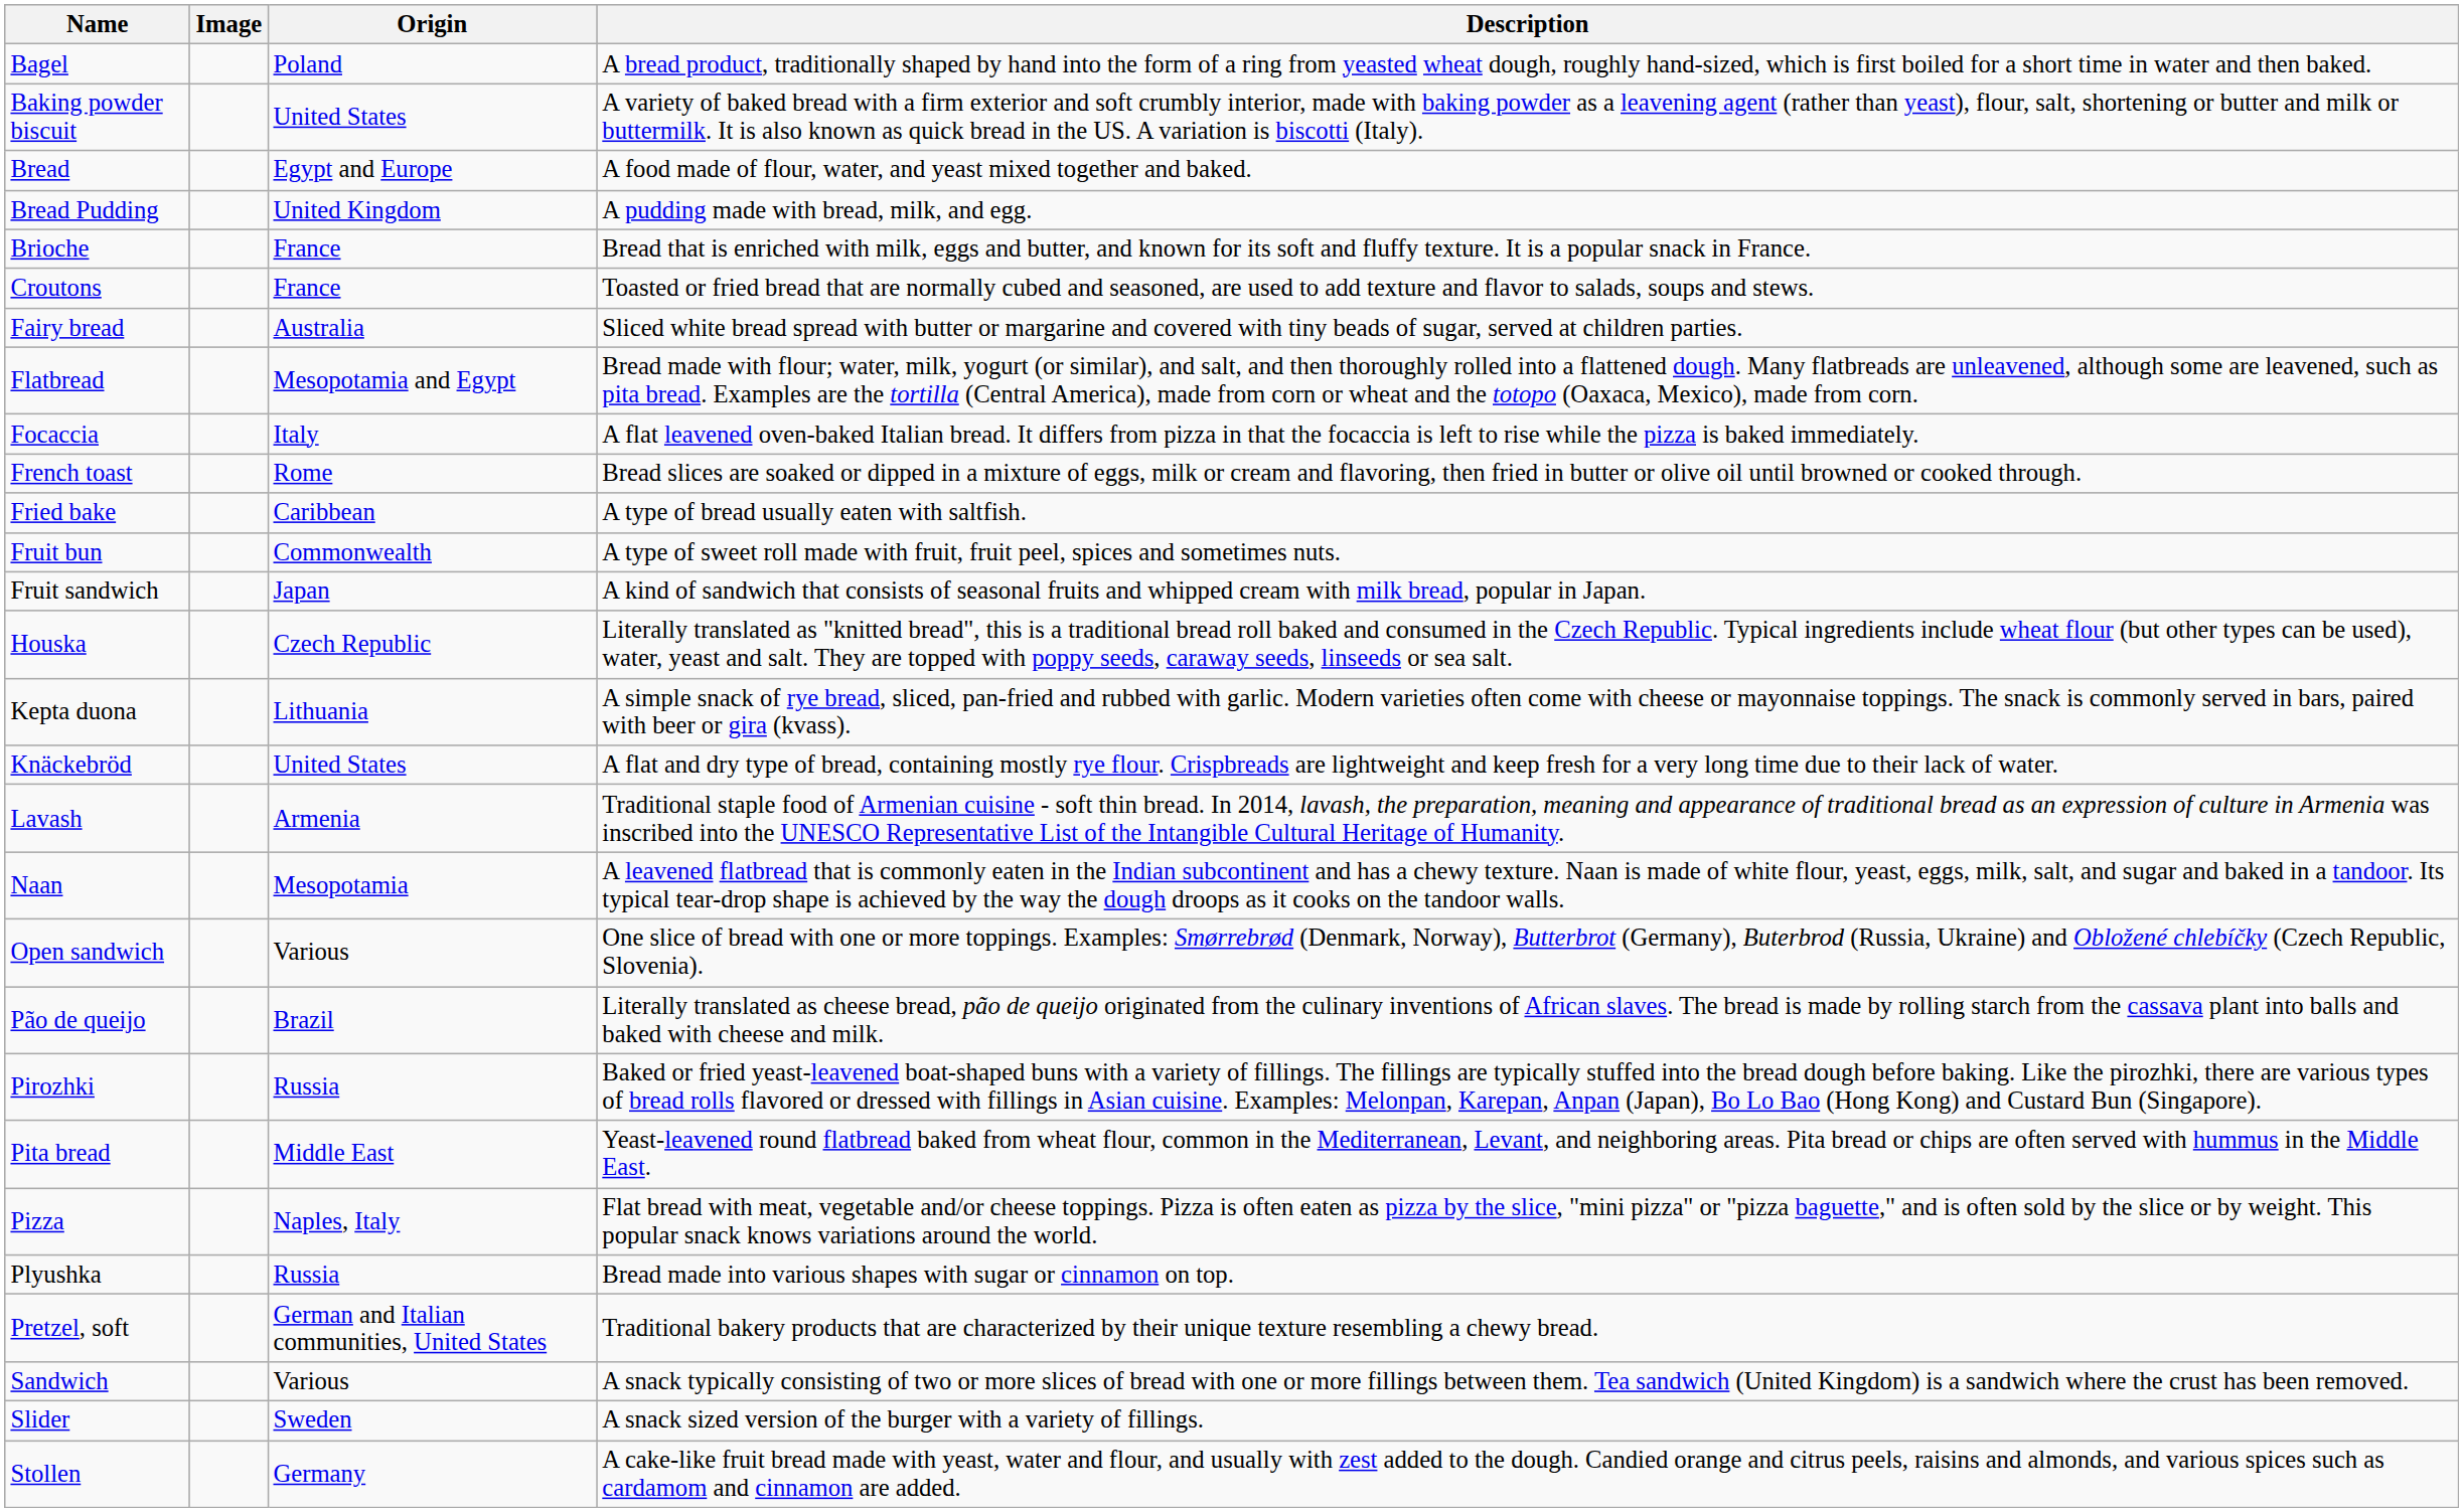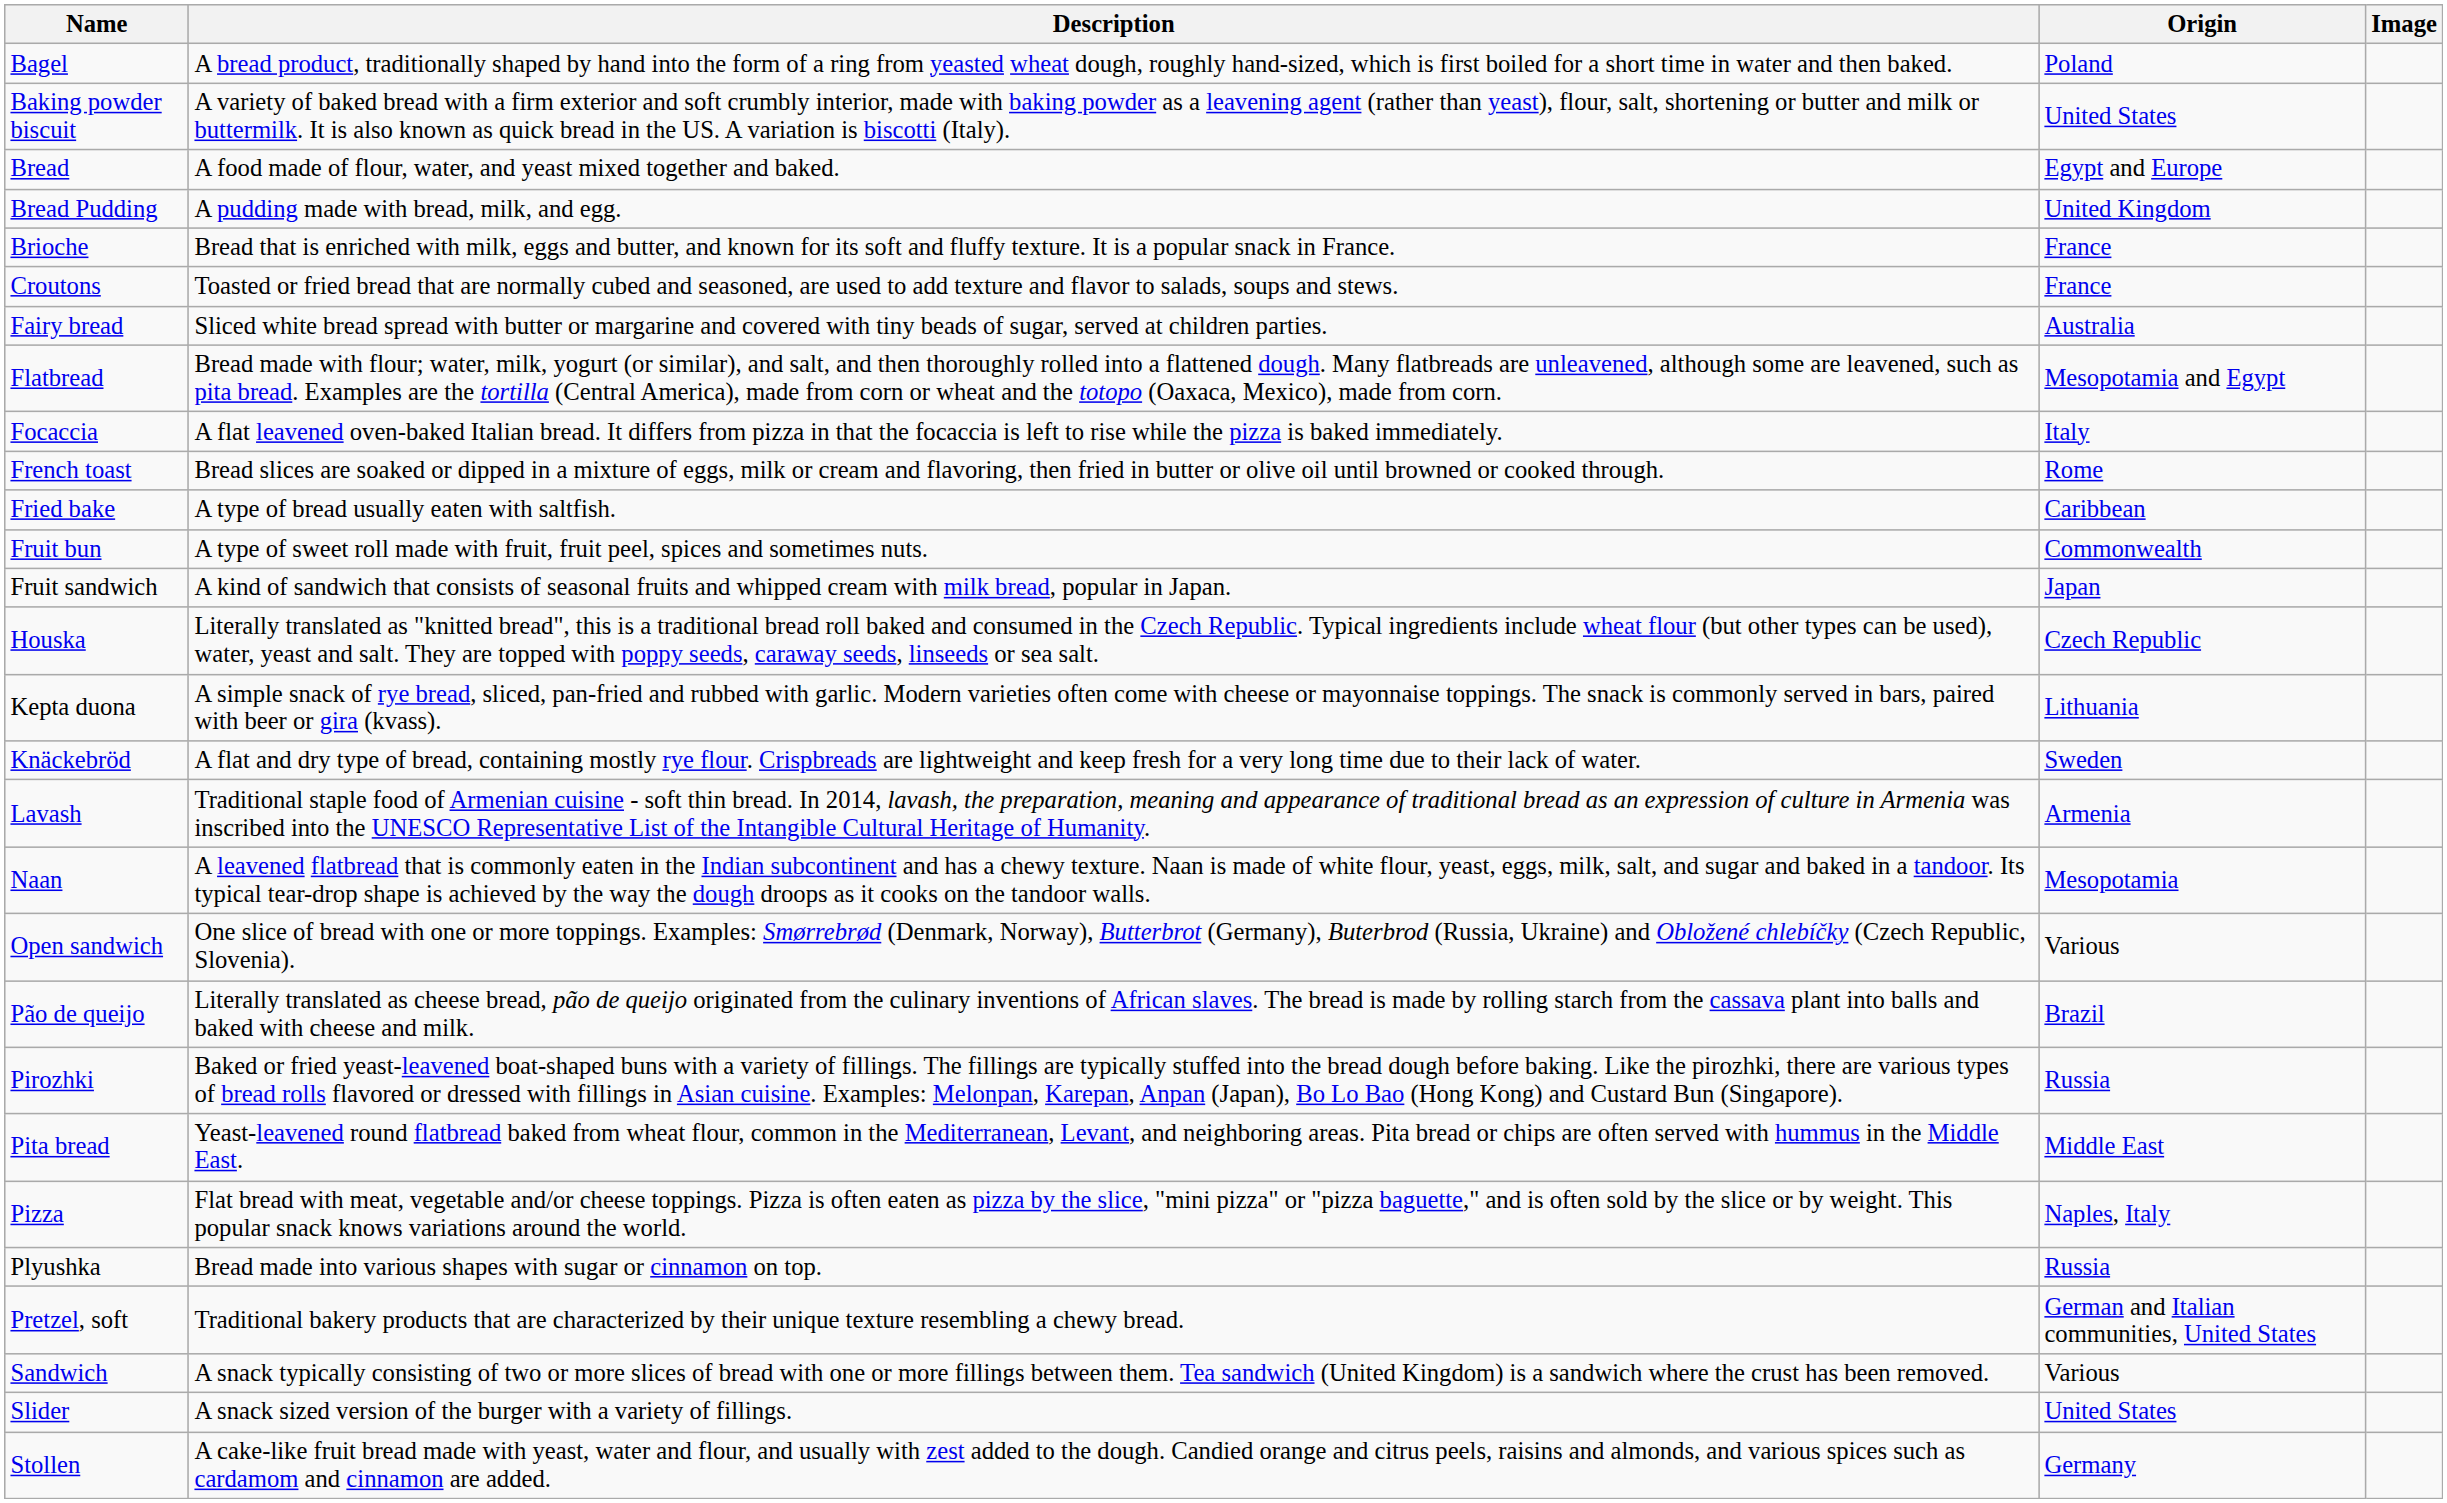columns swapped: Image <-> Description
Knäckebröd | Origin: United States -> Sweden
Slider | Origin: Sweden -> United States
